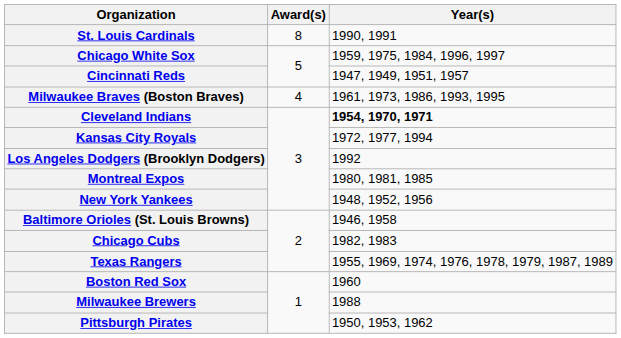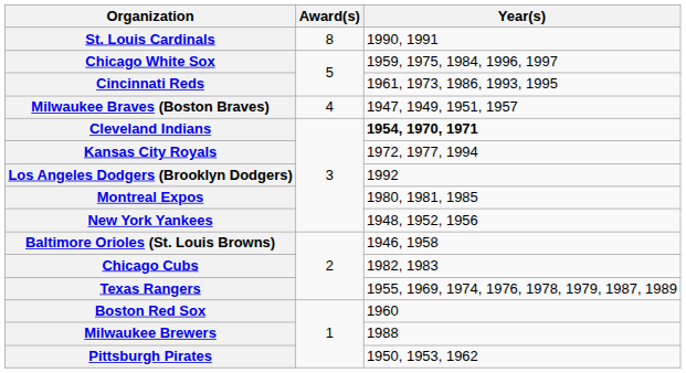Cincinnati Reds | Year(s): 1947, 1949, 1951, 1957 -> 1961, 1973, 1986, 1993, 1995
Milwaukee Braves (Boston Braves) | Year(s): 1961, 1973, 1986, 1993, 1995 -> 1947, 1949, 1951, 1957
